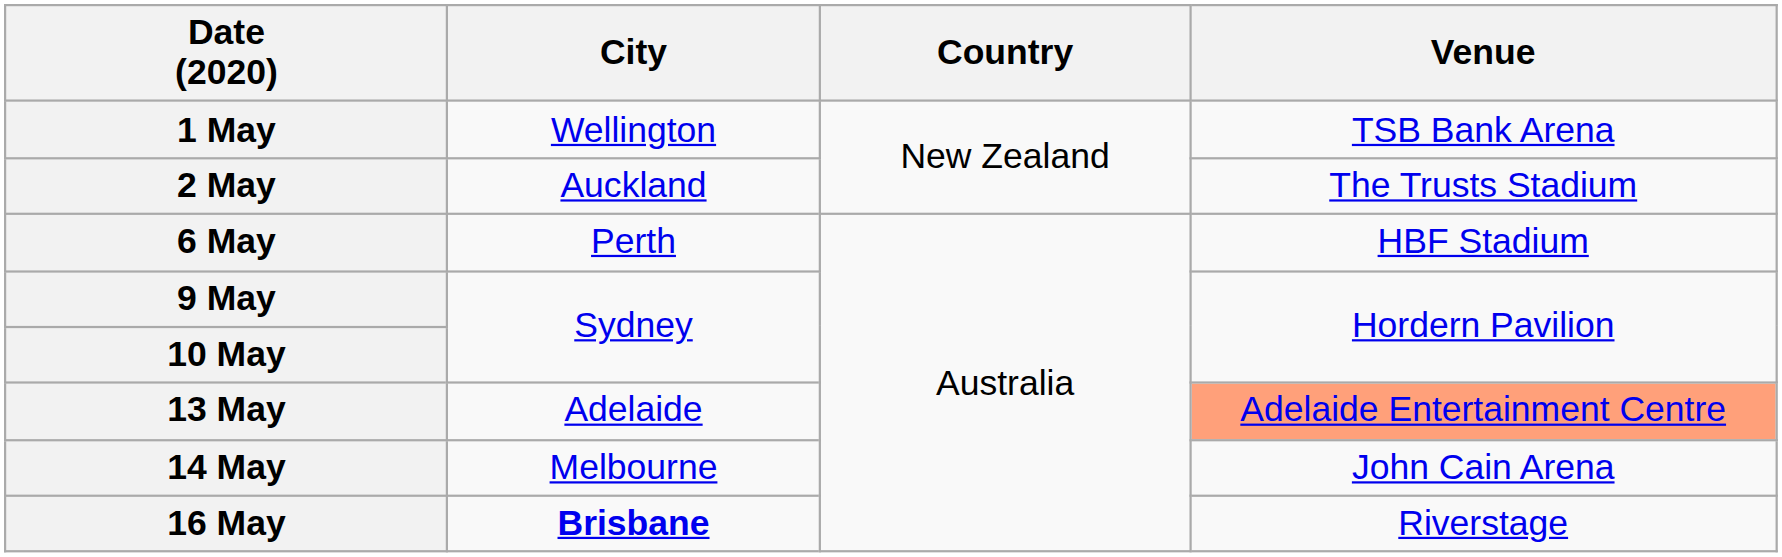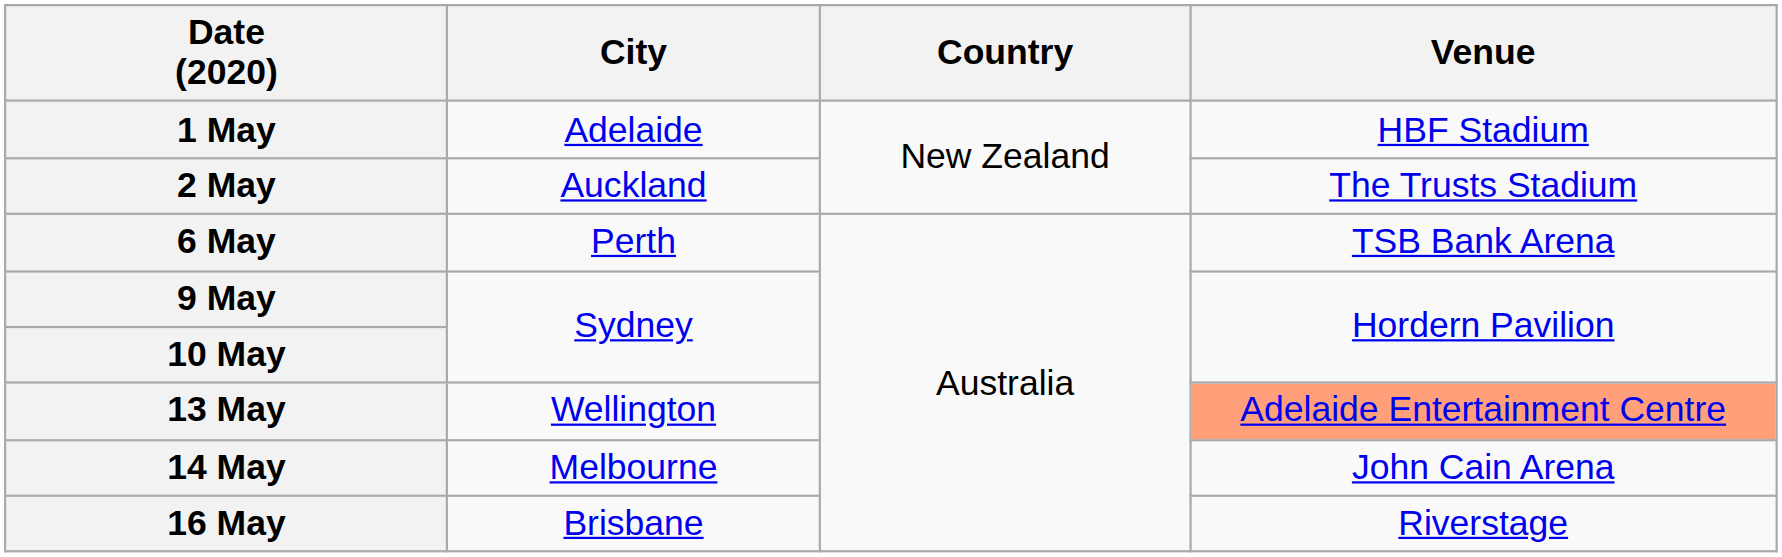1 May | City: Wellington -> Adelaide
1 May | Venue: TSB Bank Arena -> HBF Stadium
6 May | Venue: HBF Stadium -> TSB Bank Arena
13 May | City: Adelaide -> Wellington
16 May | City: bold -> normal
